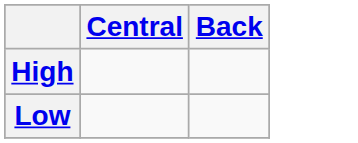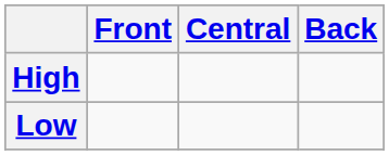+ column: Front
